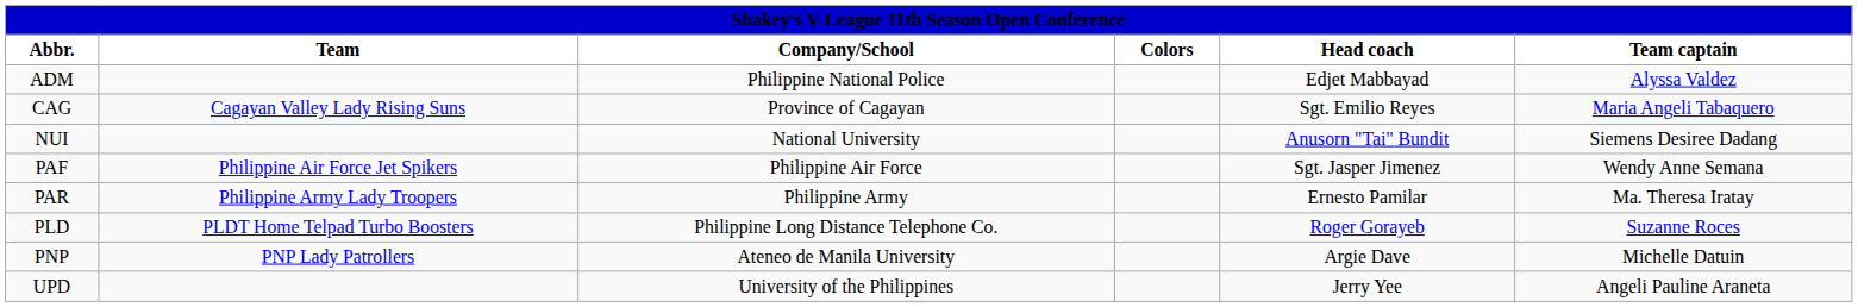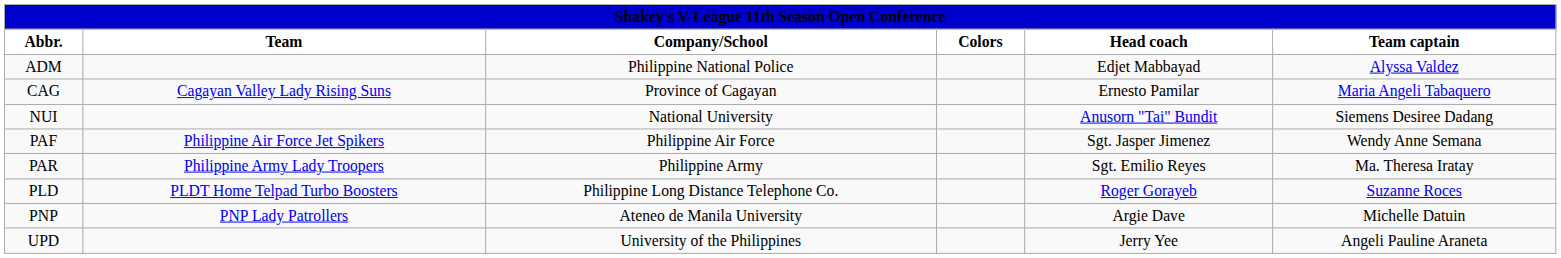CAG | Head coach: Sgt. Emilio Reyes -> Ernesto Pamilar
PAR | Head coach: Ernesto Pamilar -> Sgt. Emilio Reyes
